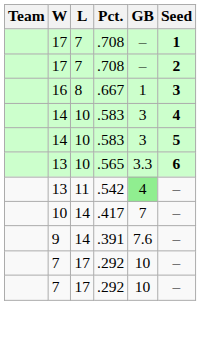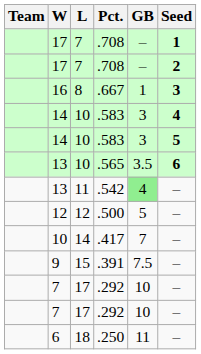.565 | GB: 3.3 -> 3.5
+ row: 12 | 12 | .500 | 5 | –
.391 | L: 14 -> 15
.391 | GB: 7.6 -> 7.5
+ row: 6 | 18 | .250 | 11 | –
